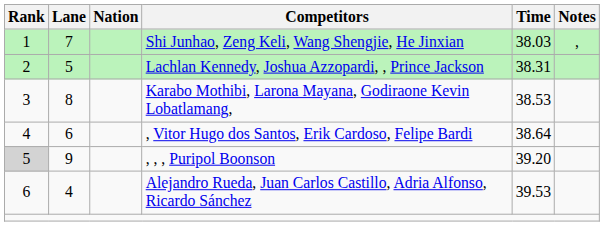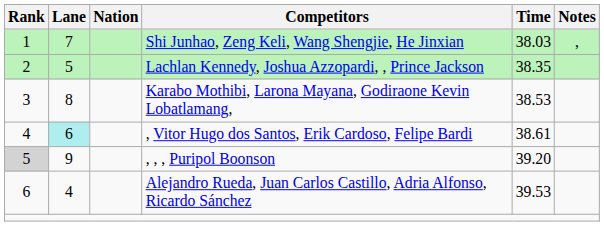Lachlan Kennedy, Joshua Azzopardi, , Prince Jackson | Time: 38.31 -> 38.35
, Vitor Hugo dos Santos, Erik Cardoso, Felipe Bardi | Lane: no background -> paleturquoise background
, Vitor Hugo dos Santos, Erik Cardoso, Felipe Bardi | Time: 38.64 -> 38.61
